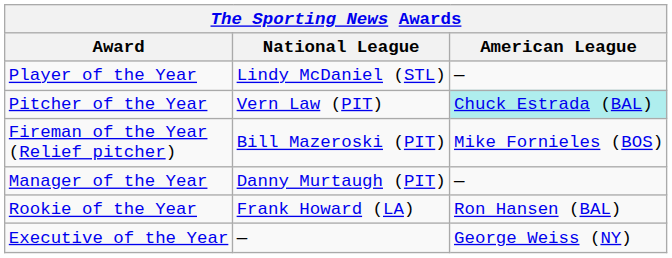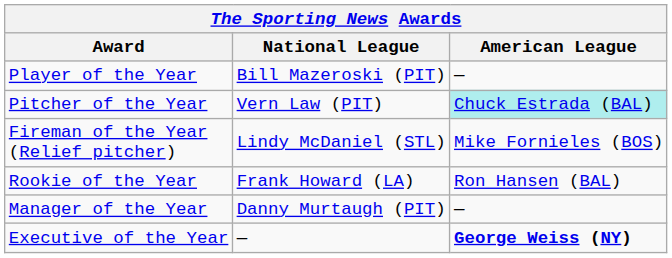Player of the Year | National League: Lindy McDaniel (STL) -> Bill Mazeroski (PIT)
Fireman of the Year (Relief pitcher) | National League: Bill Mazeroski (PIT) -> Lindy McDaniel (STL)
rows swapped: Rookie of the Year <-> Manager of the Year
Executive of the Year | American League: normal -> bold
